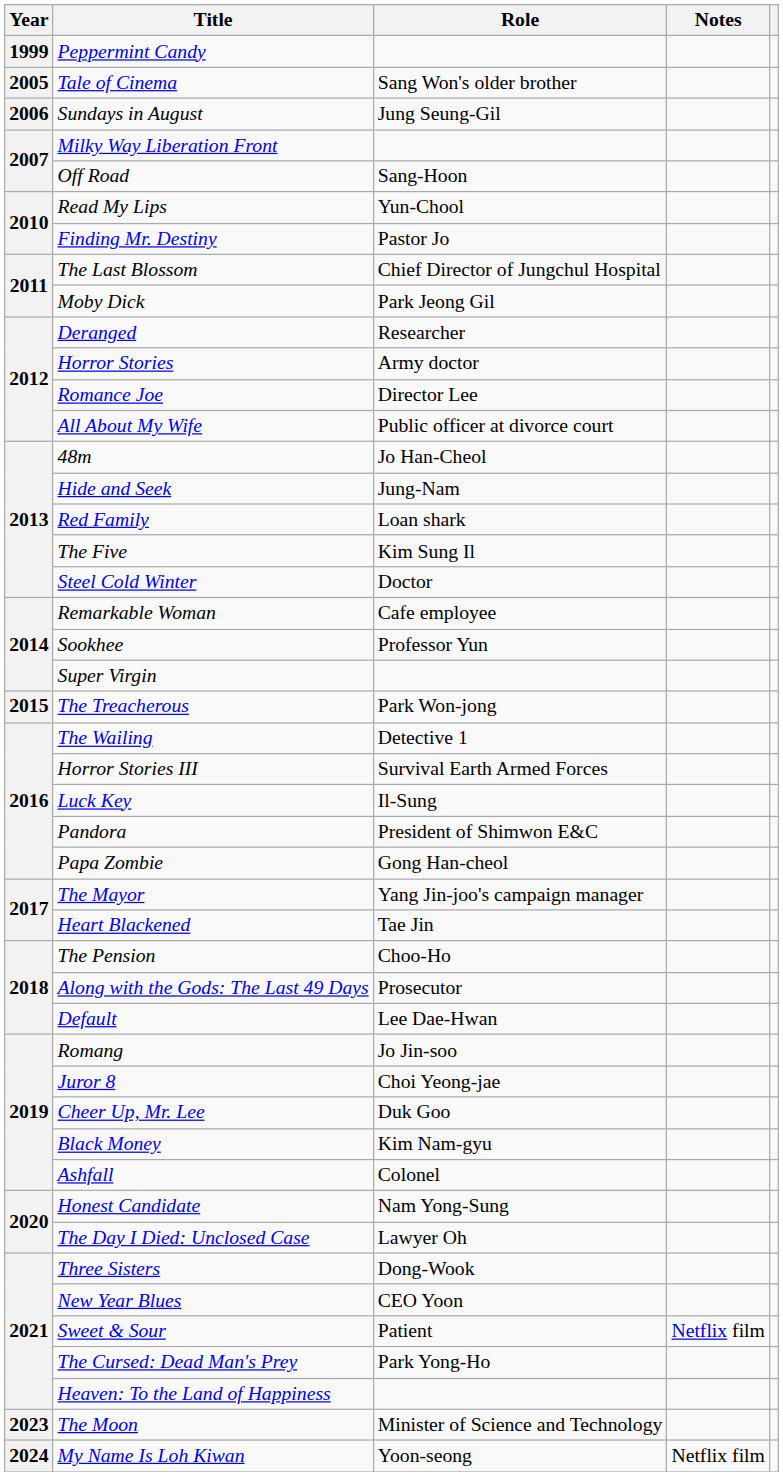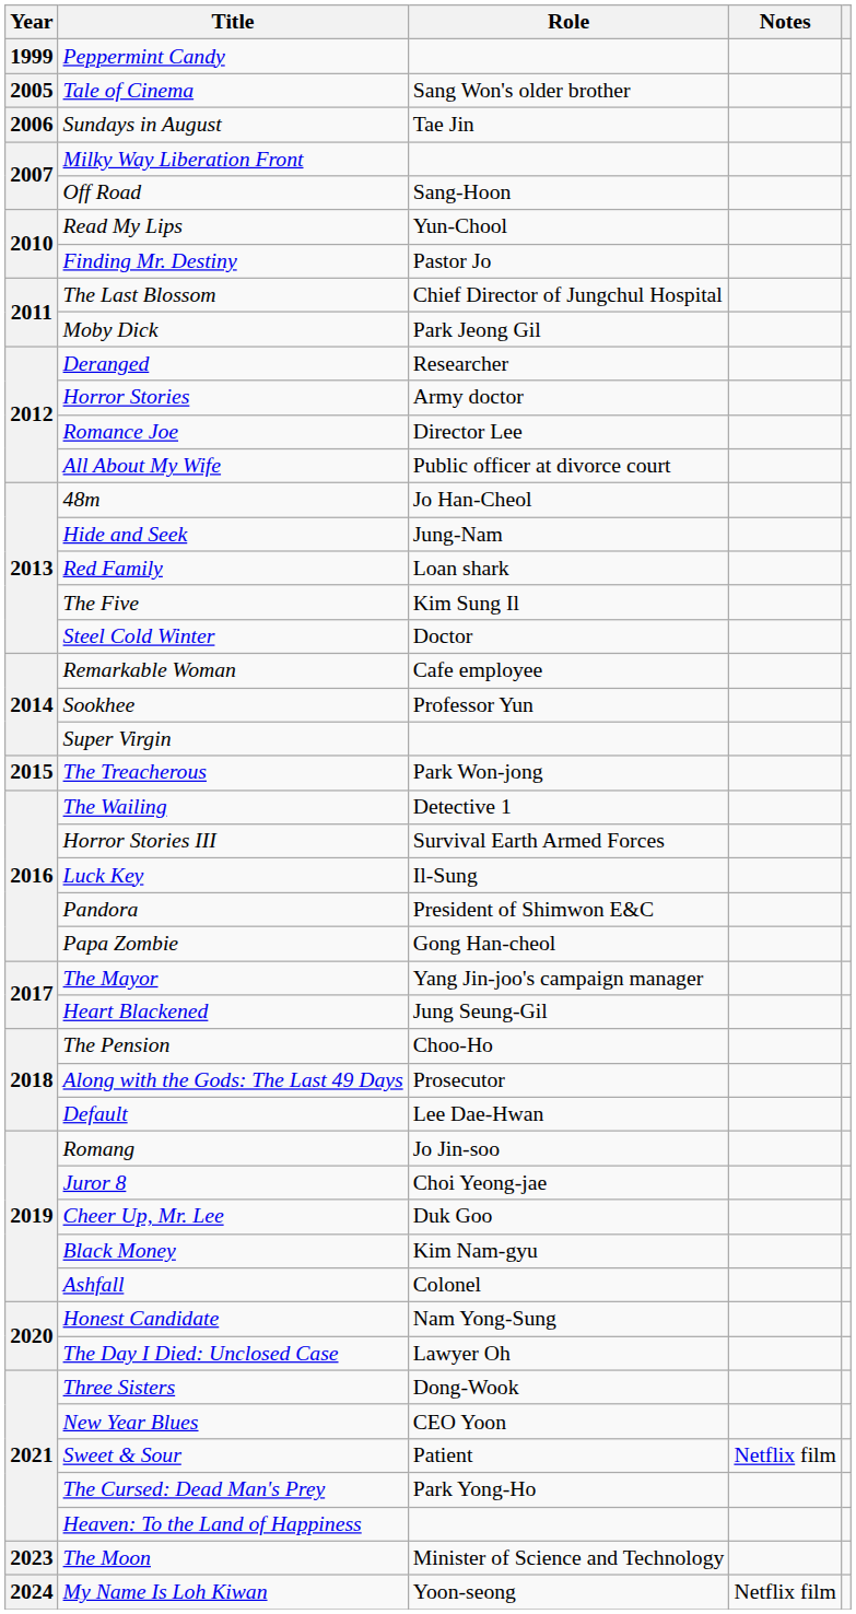Sundays in August | Role: Jung Seung-Gil -> Tae Jin
Heart Blackened | Role: Tae Jin -> Jung Seung-Gil
